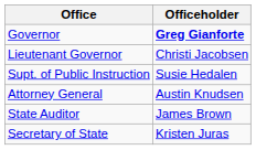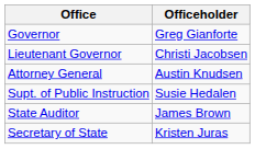Governor | Officeholder: bold -> normal
rows swapped: Supt. of Public Instruction <-> Attorney General
